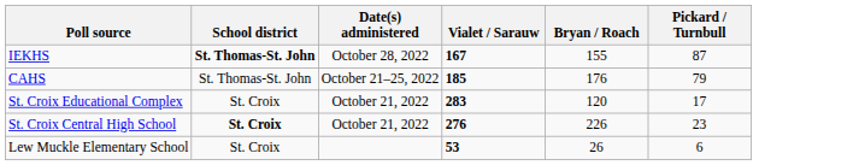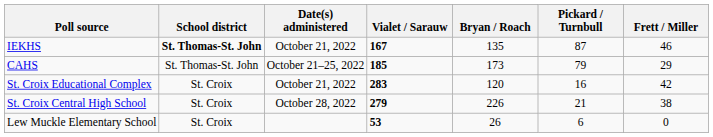+ column: Frett / Miller | 46 | 29 | 42 | 38 | 0
IEKHS | Date(s) administered: October 28, 2022 -> October 21, 2022
IEKHS | Bryan / Roach: 155 -> 135
CAHS | Bryan / Roach: 176 -> 173
St. Croix Educational Complex | Pickard / Turnbull: 17 -> 16
St. Croix Central High School | School district: bold -> normal
St. Croix Central High School | Date(s) administered: October 21, 2022 -> October 28, 2022
St. Croix Central High School | Vialet / Sarauw: 276 -> 279
St. Croix Central High School | Pickard / Turnbull: 23 -> 21
